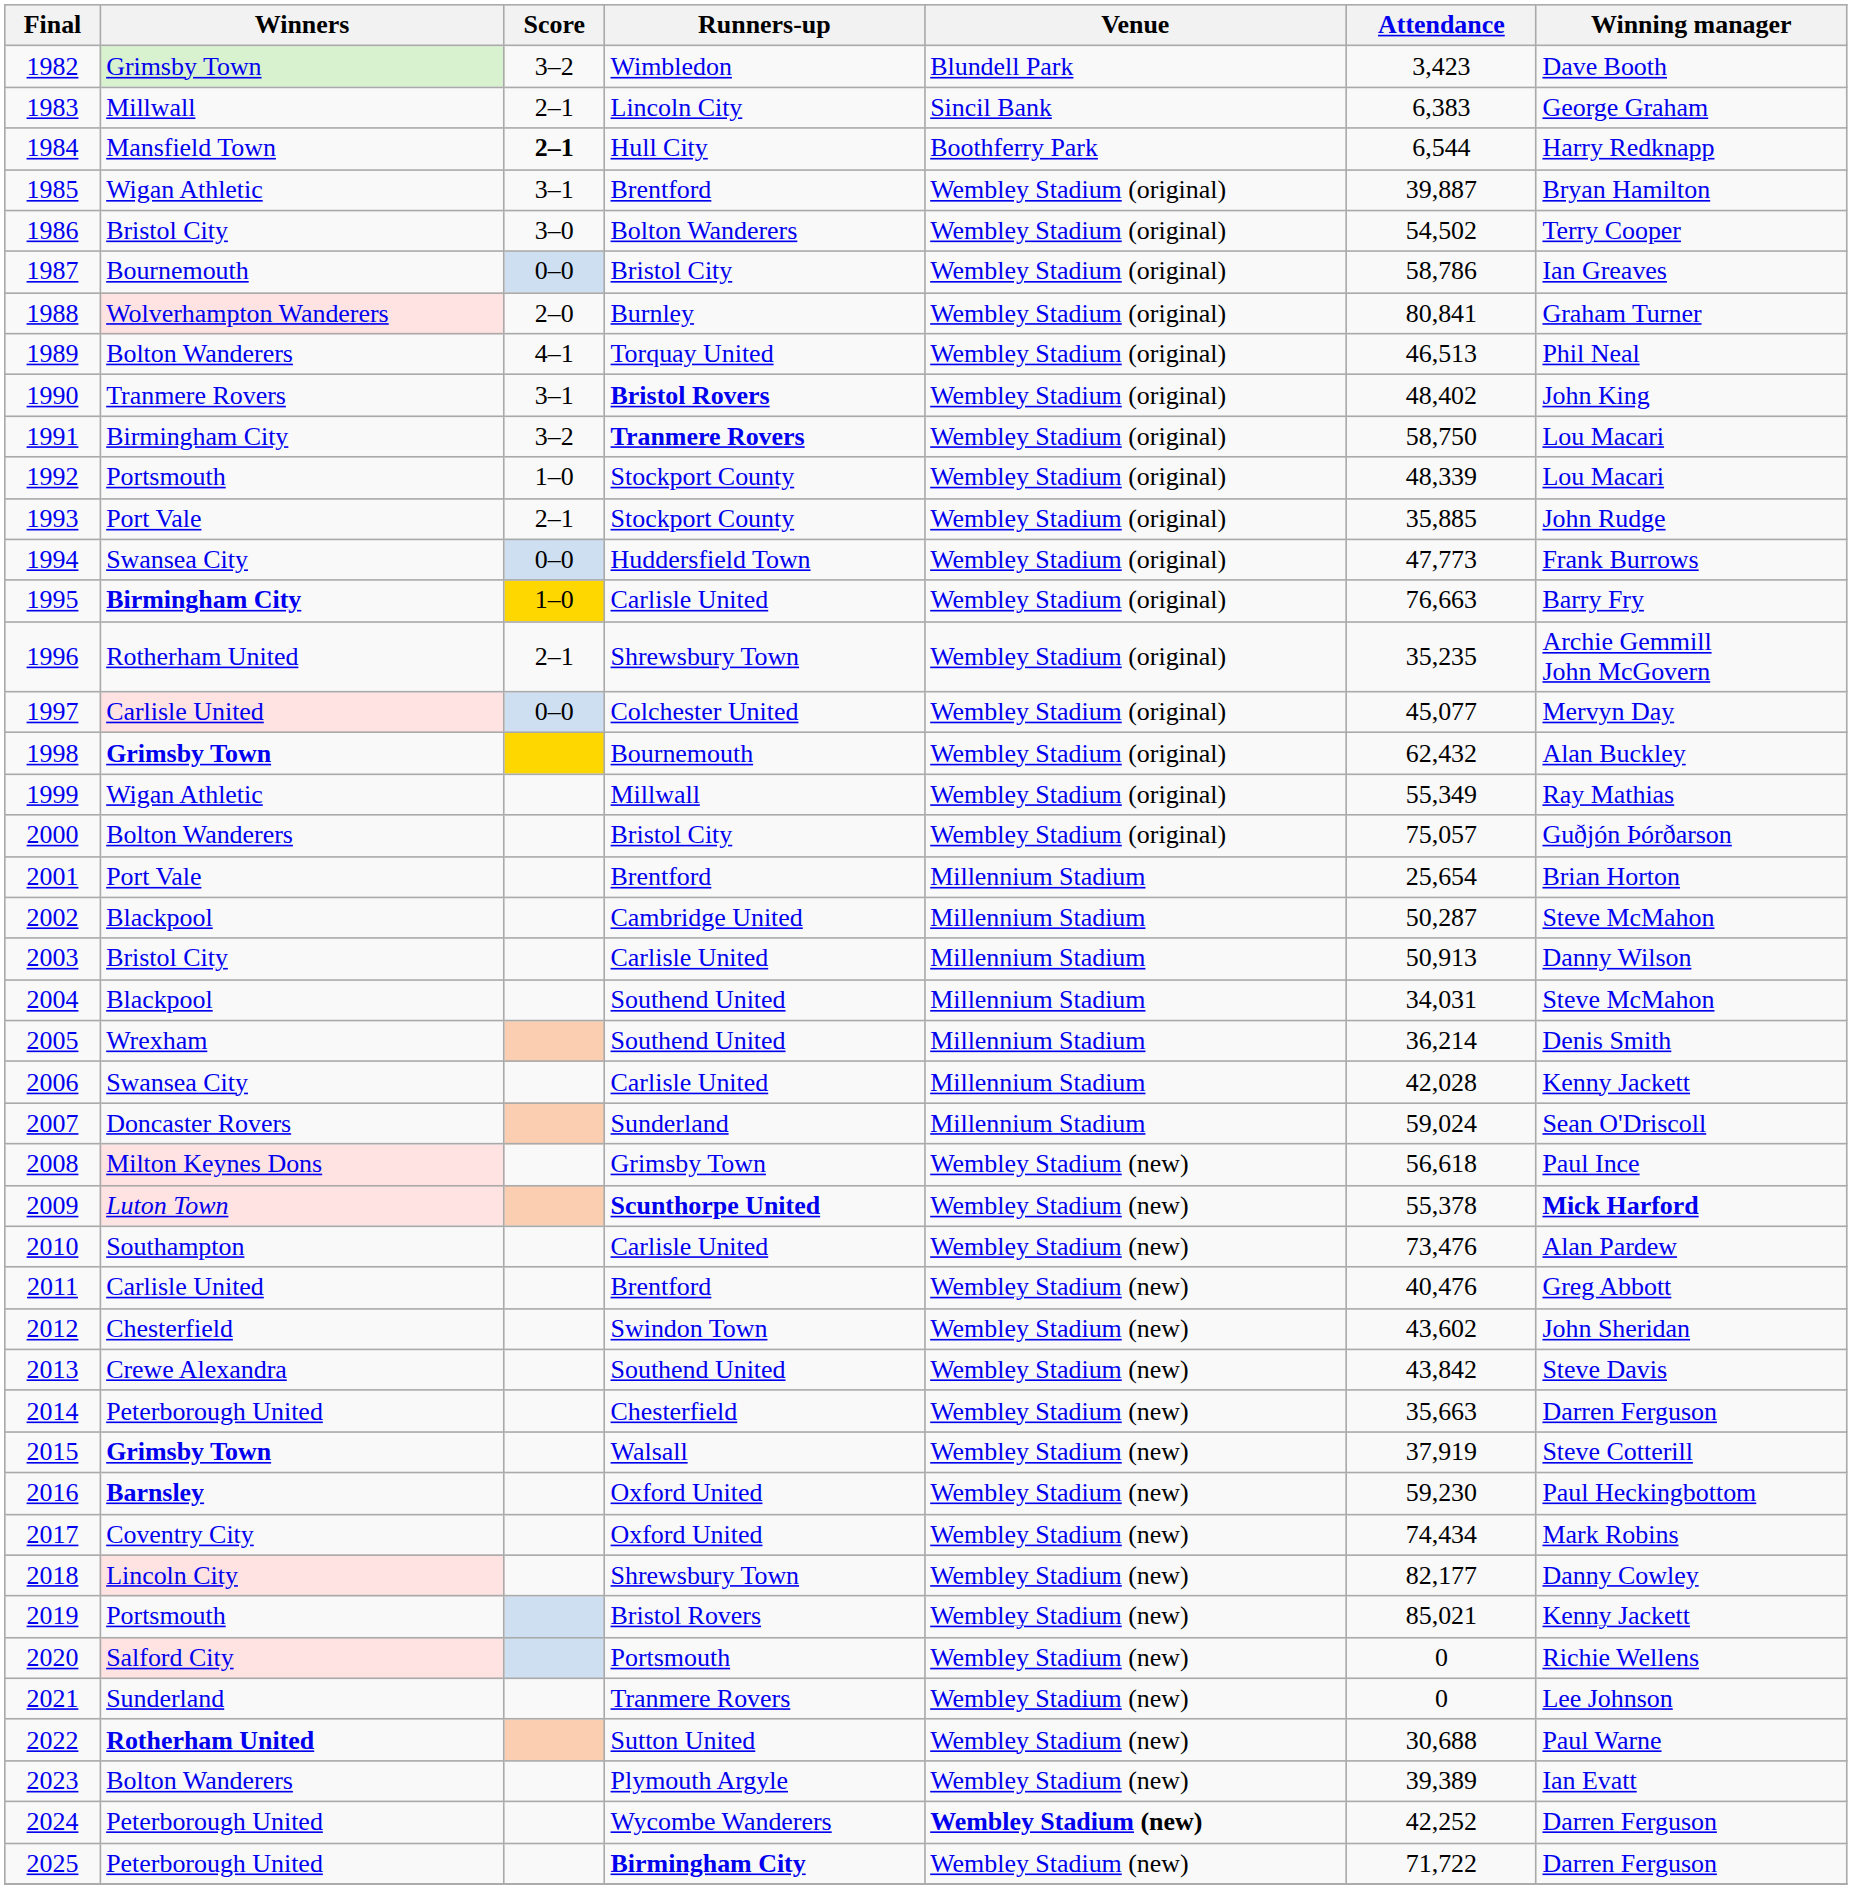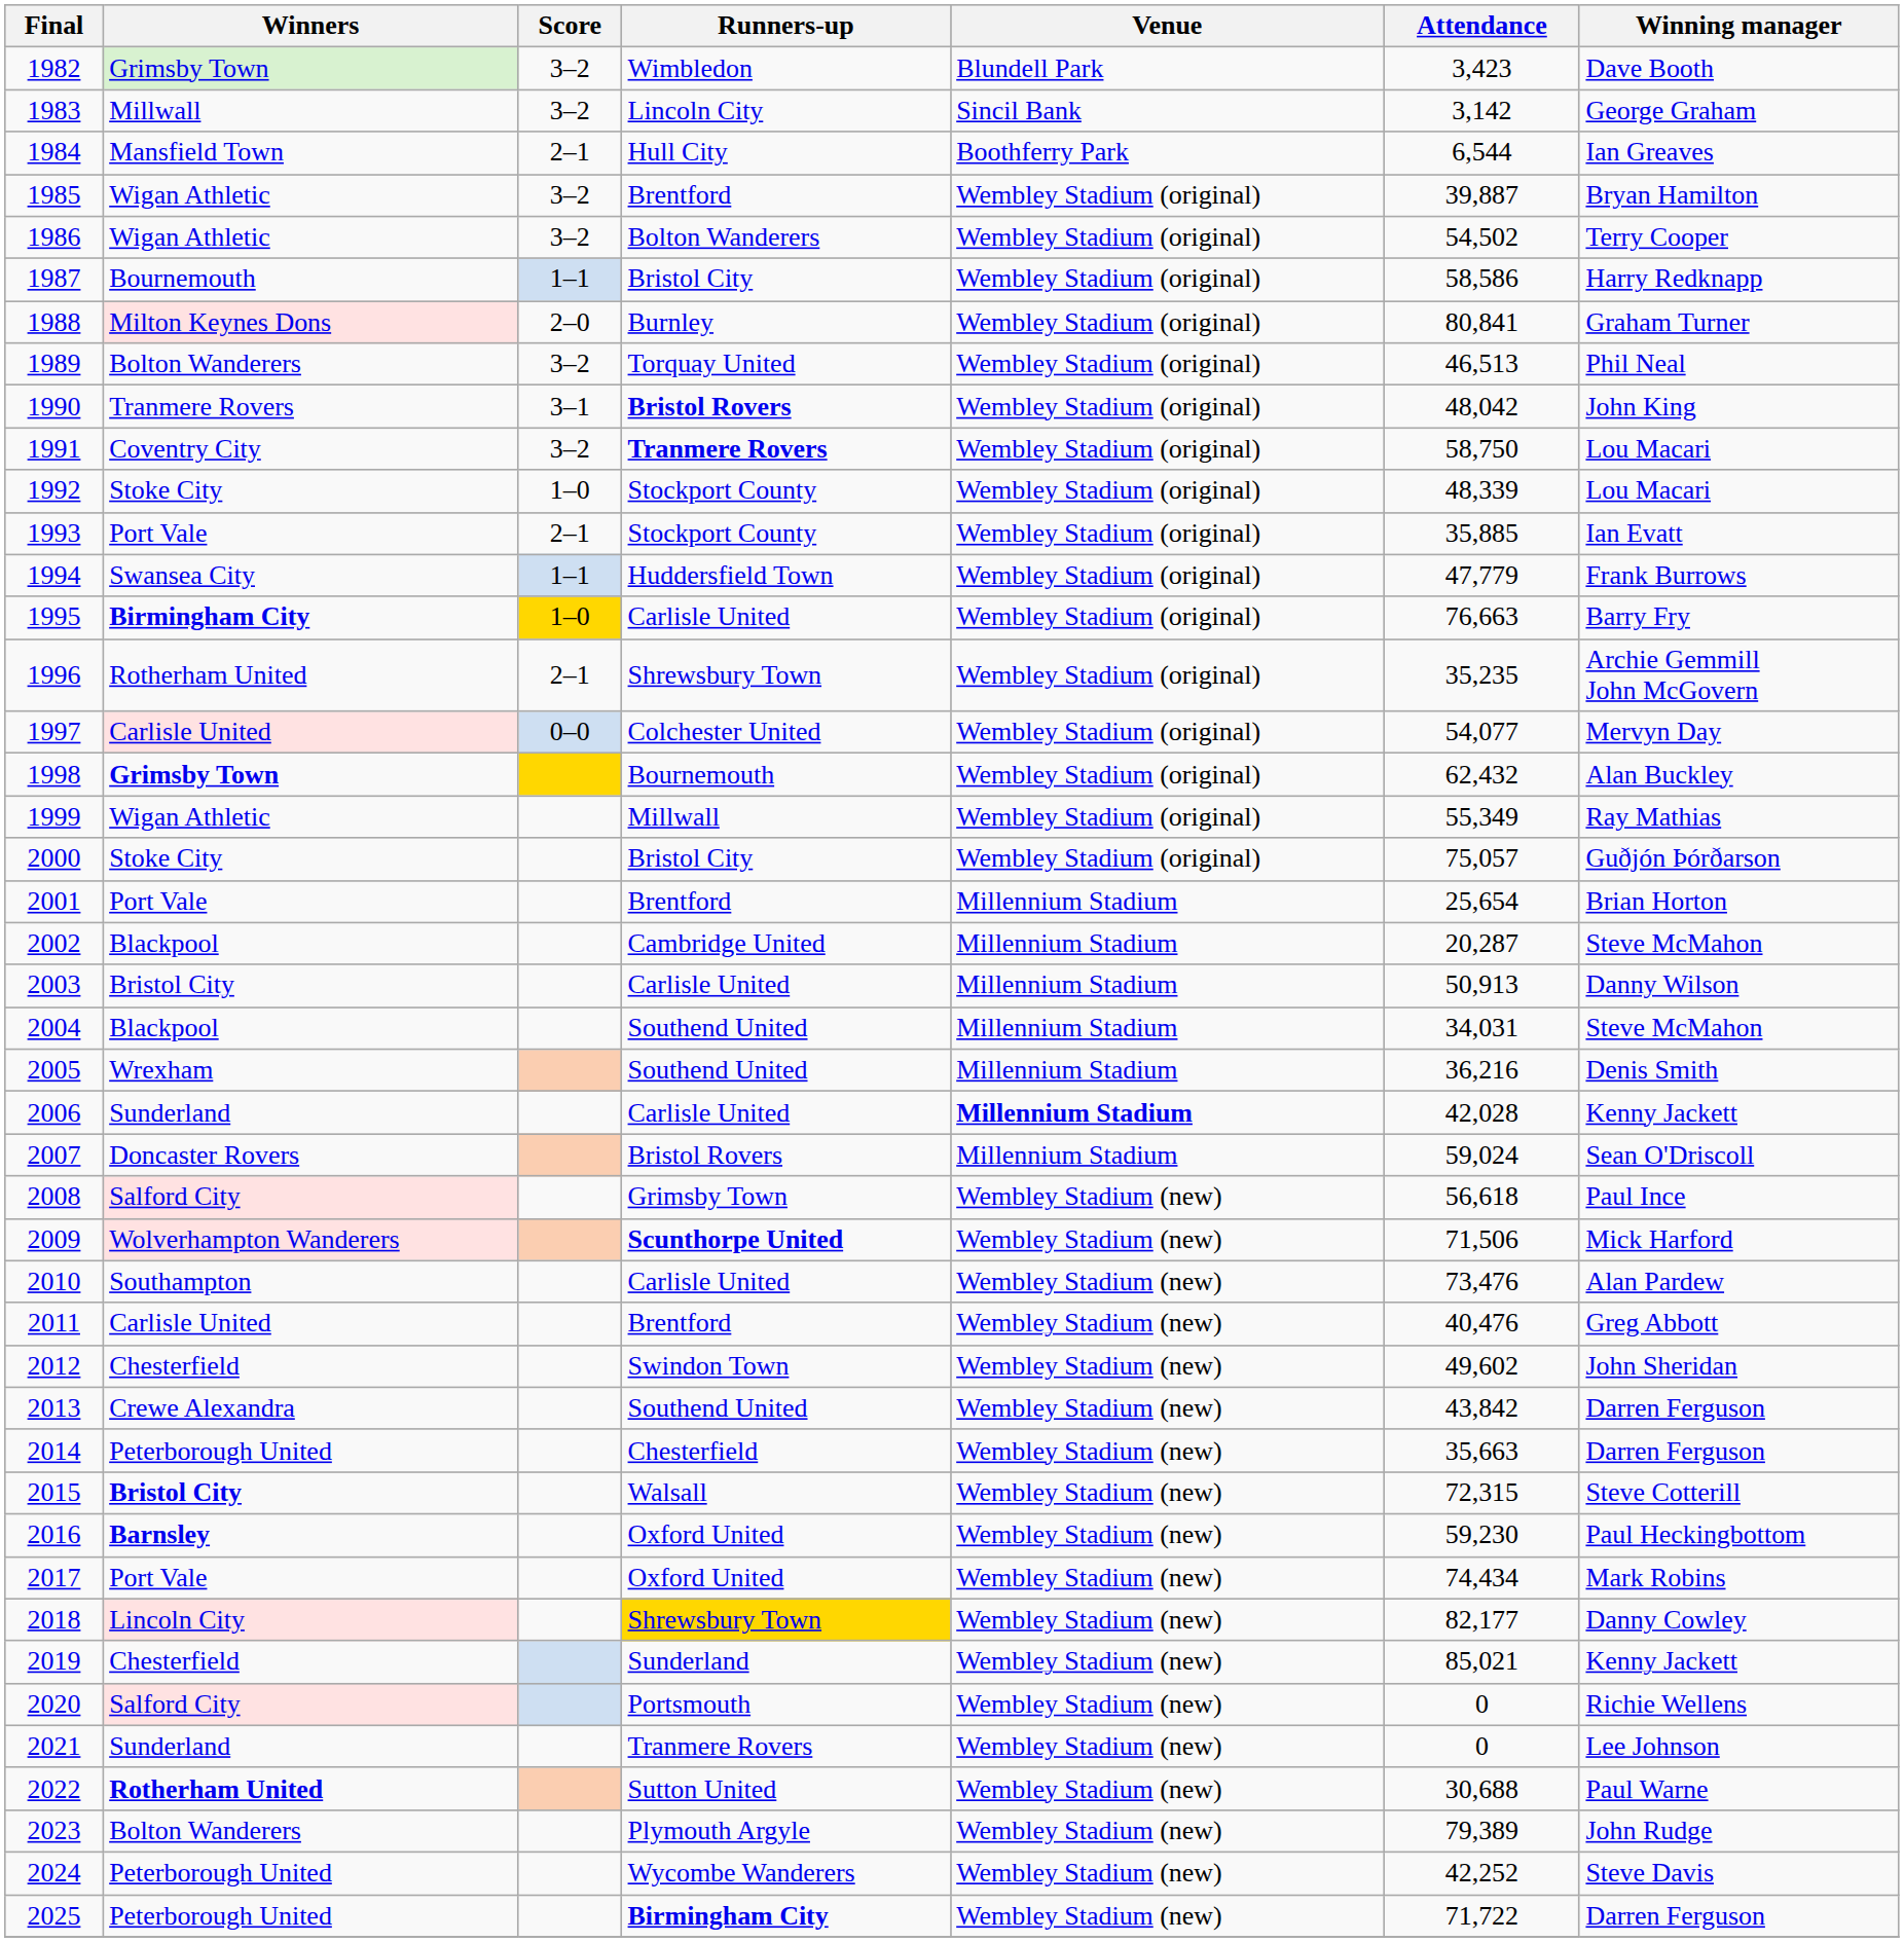1983 | Score: 2–1 -> 3–2
1983 | Attendance: 6,383 -> 3,142
1984 | Score: bold -> normal
1984 | Winning manager: Harry Redknapp -> Ian Greaves
1985 | Score: 3–1 -> 3–2
1986 | Winners: Bristol City -> Wigan Athletic
1986 | Score: 3–0 -> 3–2
1987 | Score: 0–0 -> 1–1
1987 | Attendance: 58,786 -> 58,586
1987 | Winning manager: Ian Greaves -> Harry Redknapp
1988 | Winners: Wolverhampton Wanderers -> Milton Keynes Dons
1989 | Score: 4–1 -> 3–2
1990 | Attendance: 48,402 -> 48,042
1991 | Winners: Birmingham City -> Coventry City
1992 | Winners: Portsmouth -> Stoke City
1993 | Winning manager: John Rudge -> Ian Evatt
1994 | Score: 0–0 -> 1–1
1994 | Attendance: 47,773 -> 47,779
1997 | Attendance: 45,077 -> 54,077
2000 | Winners: Bolton Wanderers -> Stoke City
2002 | Attendance: 50,287 -> 20,287
2005 | Attendance: 36,214 -> 36,216
2006 | Winners: Swansea City -> Sunderland
2006 | Venue: normal -> bold
2007 | Runners-up: Sunderland -> Bristol Rovers
2008 | Winners: Milton Keynes Dons -> Salford City
2009 | Winners: Luton Town -> Wolverhampton Wanderers
2009 | Attendance: 55,378 -> 71,506
2009 | Winning manager: bold -> normal
2012 | Attendance: 43,602 -> 49,602
2013 | Winning manager: Steve Davis -> Darren Ferguson
2015 | Winners: Grimsby Town -> Bristol City
2015 | Attendance: 37,919 -> 72,315
2017 | Winners: Coventry City -> Port Vale
2018 | Runners-up: no background -> gold background
2019 | Winners: Portsmouth -> Chesterfield
2019 | Runners-up: Bristol Rovers -> Sunderland
2023 | Attendance: 39,389 -> 79,389
2023 | Winning manager: Ian Evatt -> John Rudge
2024 | Venue: bold -> normal
2024 | Winning manager: Darren Ferguson -> Steve Davis
